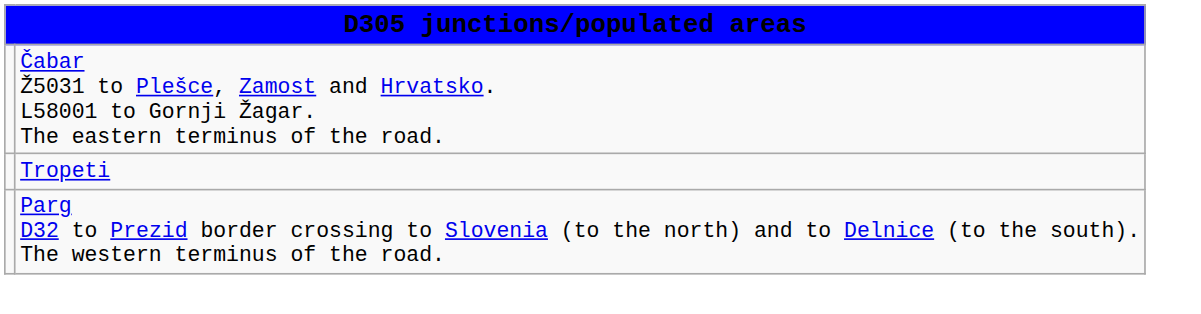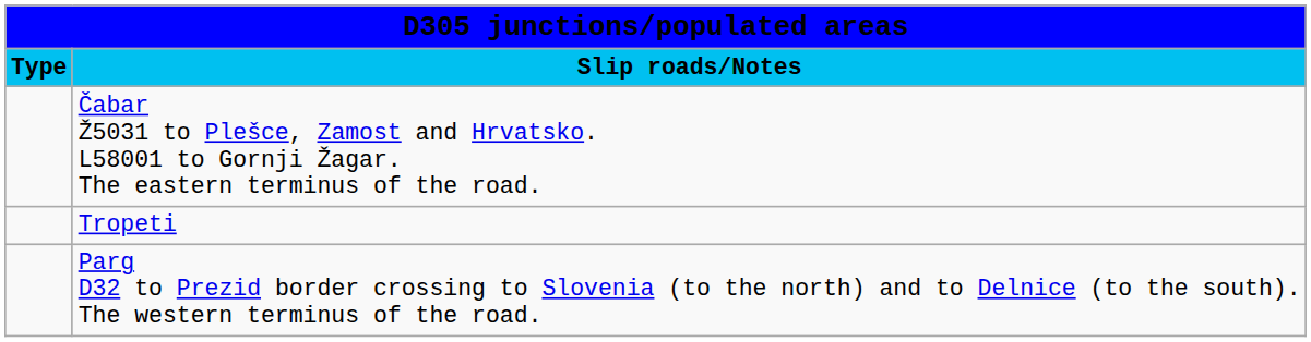+ row: Type | Slip roads/Notes
